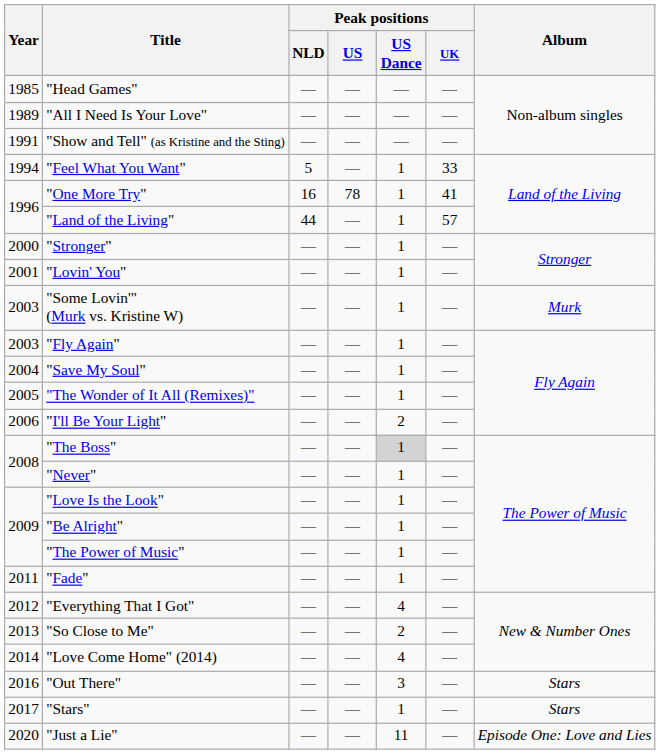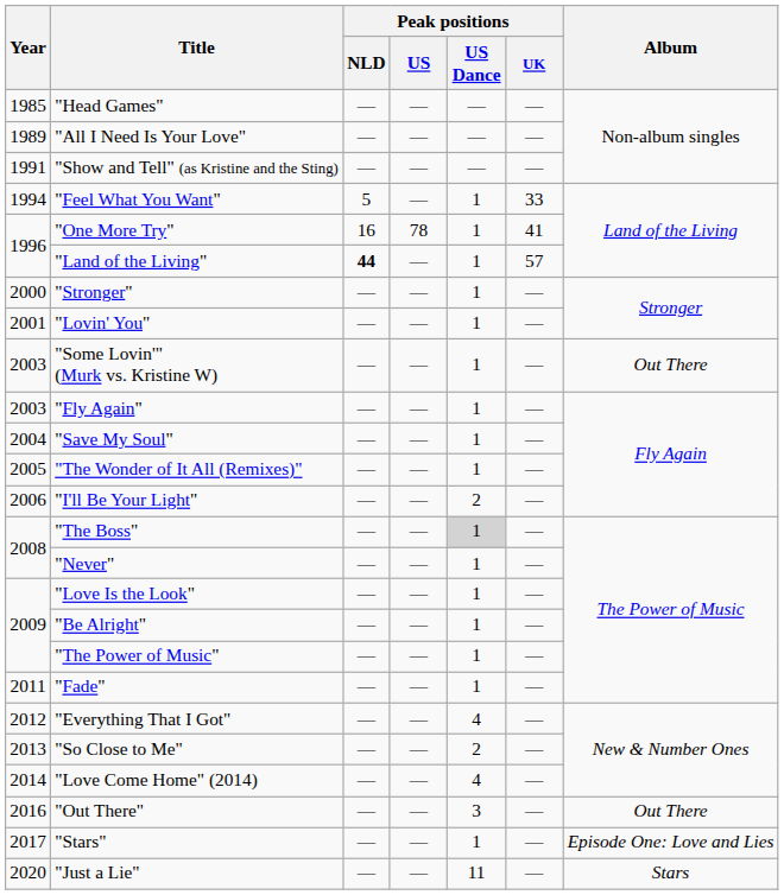"Land of the Living" | Peak positions / NLD: normal -> bold
"Some Lovin'" (Murk vs. Kristine W) | Album: Murk -> Out There
"Out There" | Album: Stars -> Out There
"Stars" | Album: Stars -> Episode One: Love and Lies
"Just a Lie" | Album: Episode One: Love and Lies -> Stars
